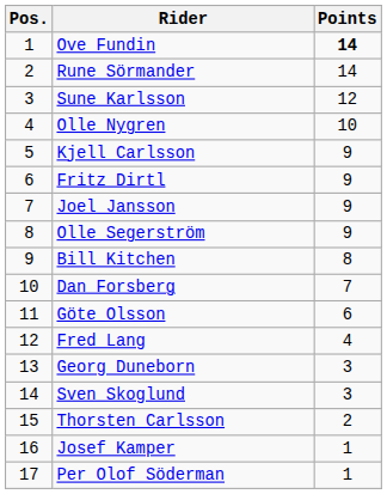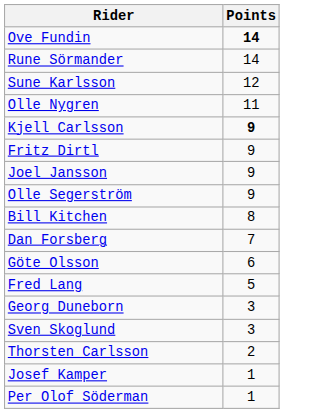- column: Pos. | 1 | 2 | 3 | 4 | 5 | 6 | 7 | 8 | 9 | 10 | 11 | 12 | 13 | 14 | 15 | 16 | 17
Olle Nygren | Points: 10 -> 11
Kjell Carlsson | Points: normal -> bold
Fred Lang | Points: 4 -> 5
